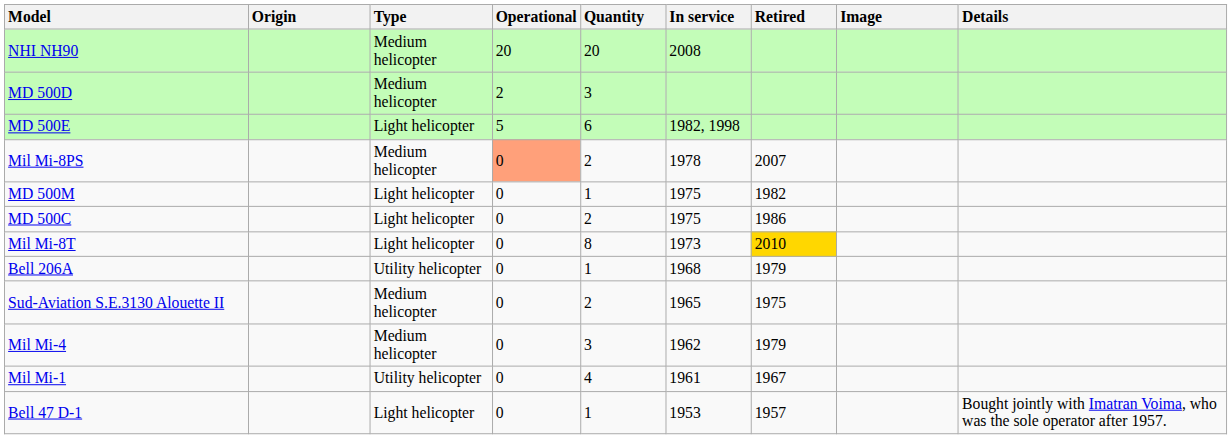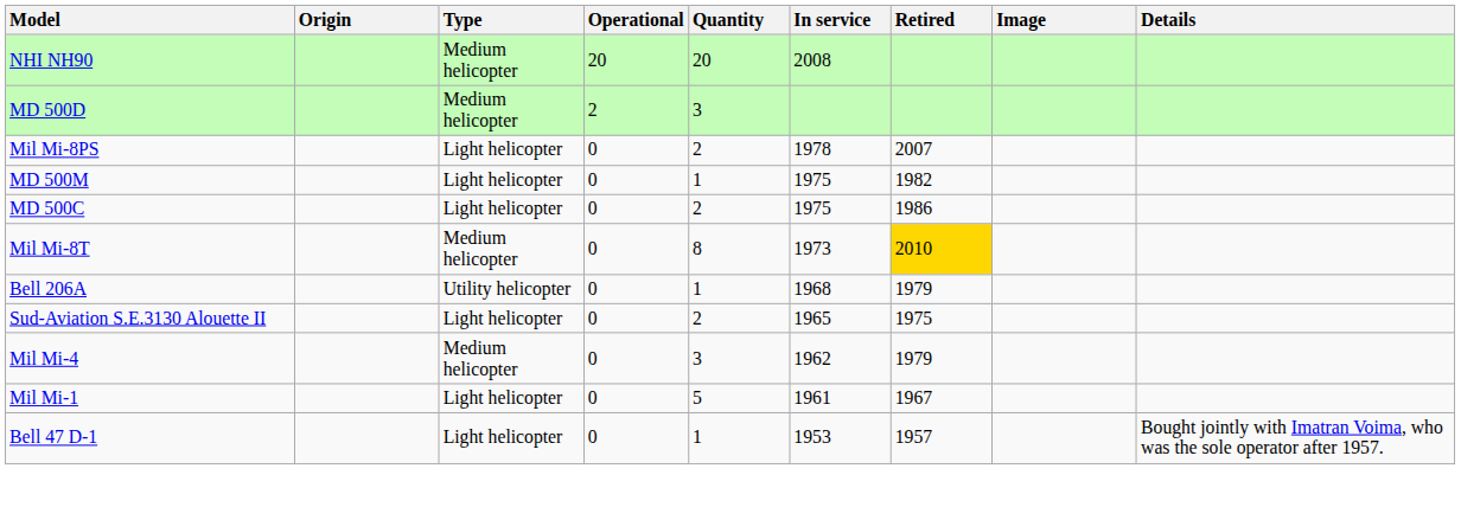- row: MD 500E | Light helicopter | 5 | 6 | 1982, 1998
Mil Mi-8PS | Type: Medium helicopter -> Light helicopter
Mil Mi-8PS | Operational: lightsalmon background -> no background
Mil Mi-8T | Type: Light helicopter -> Medium helicopter
Sud-Aviation S.E.3130 Alouette II | Type: Medium helicopter -> Light helicopter
Mil Mi-1 | Type: Utility helicopter -> Light helicopter
Mil Mi-1 | Quantity: 4 -> 5
